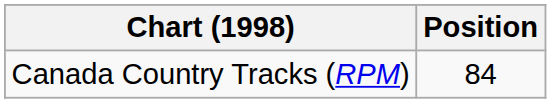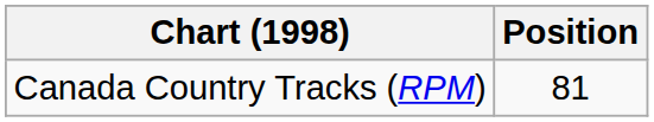Canada Country Tracks (RPM) | Position: 84 -> 81
